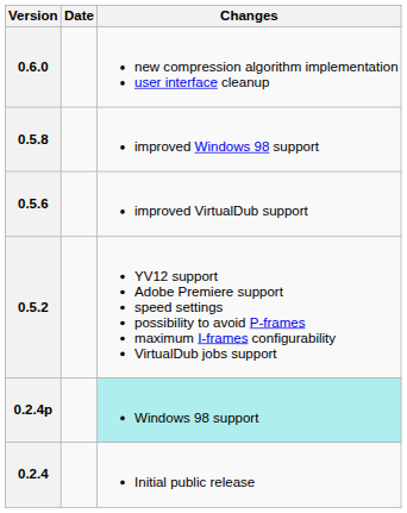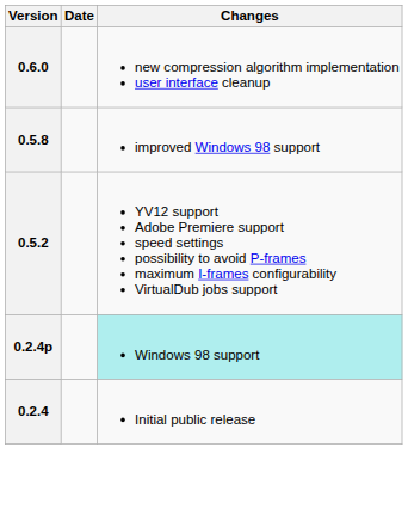- row: 0.5.6 | improved VirtualDub support
